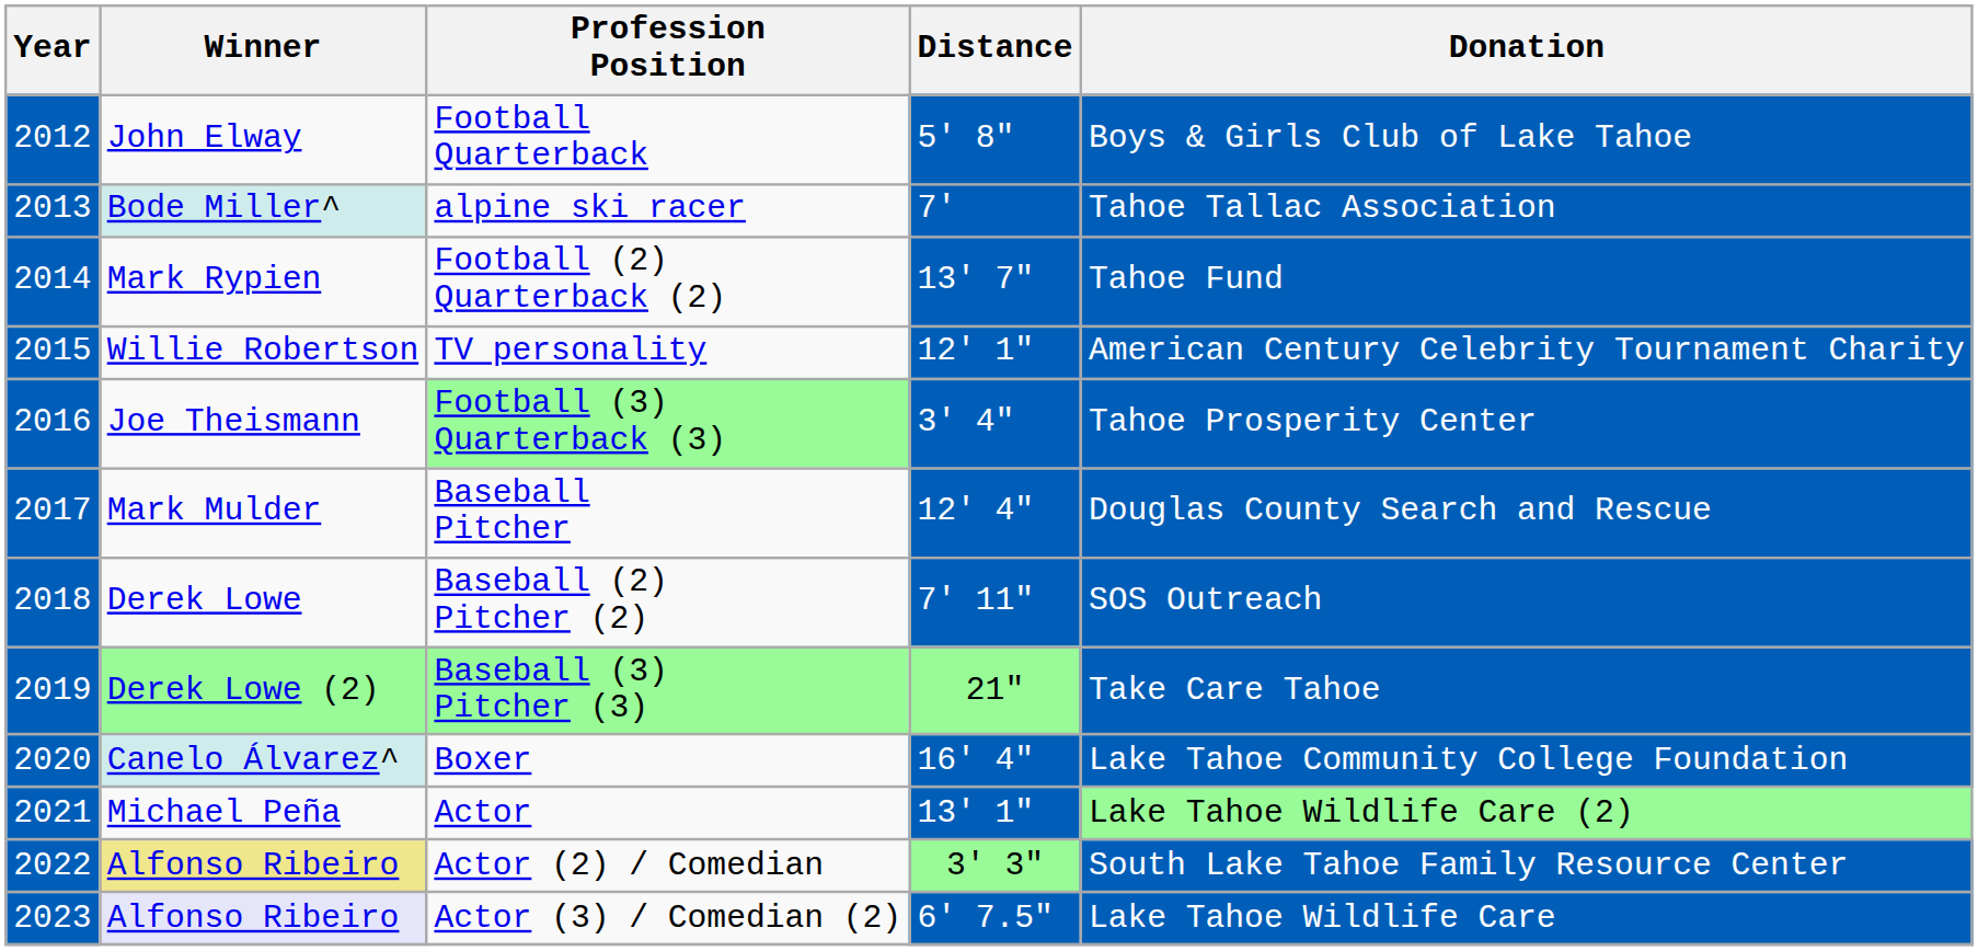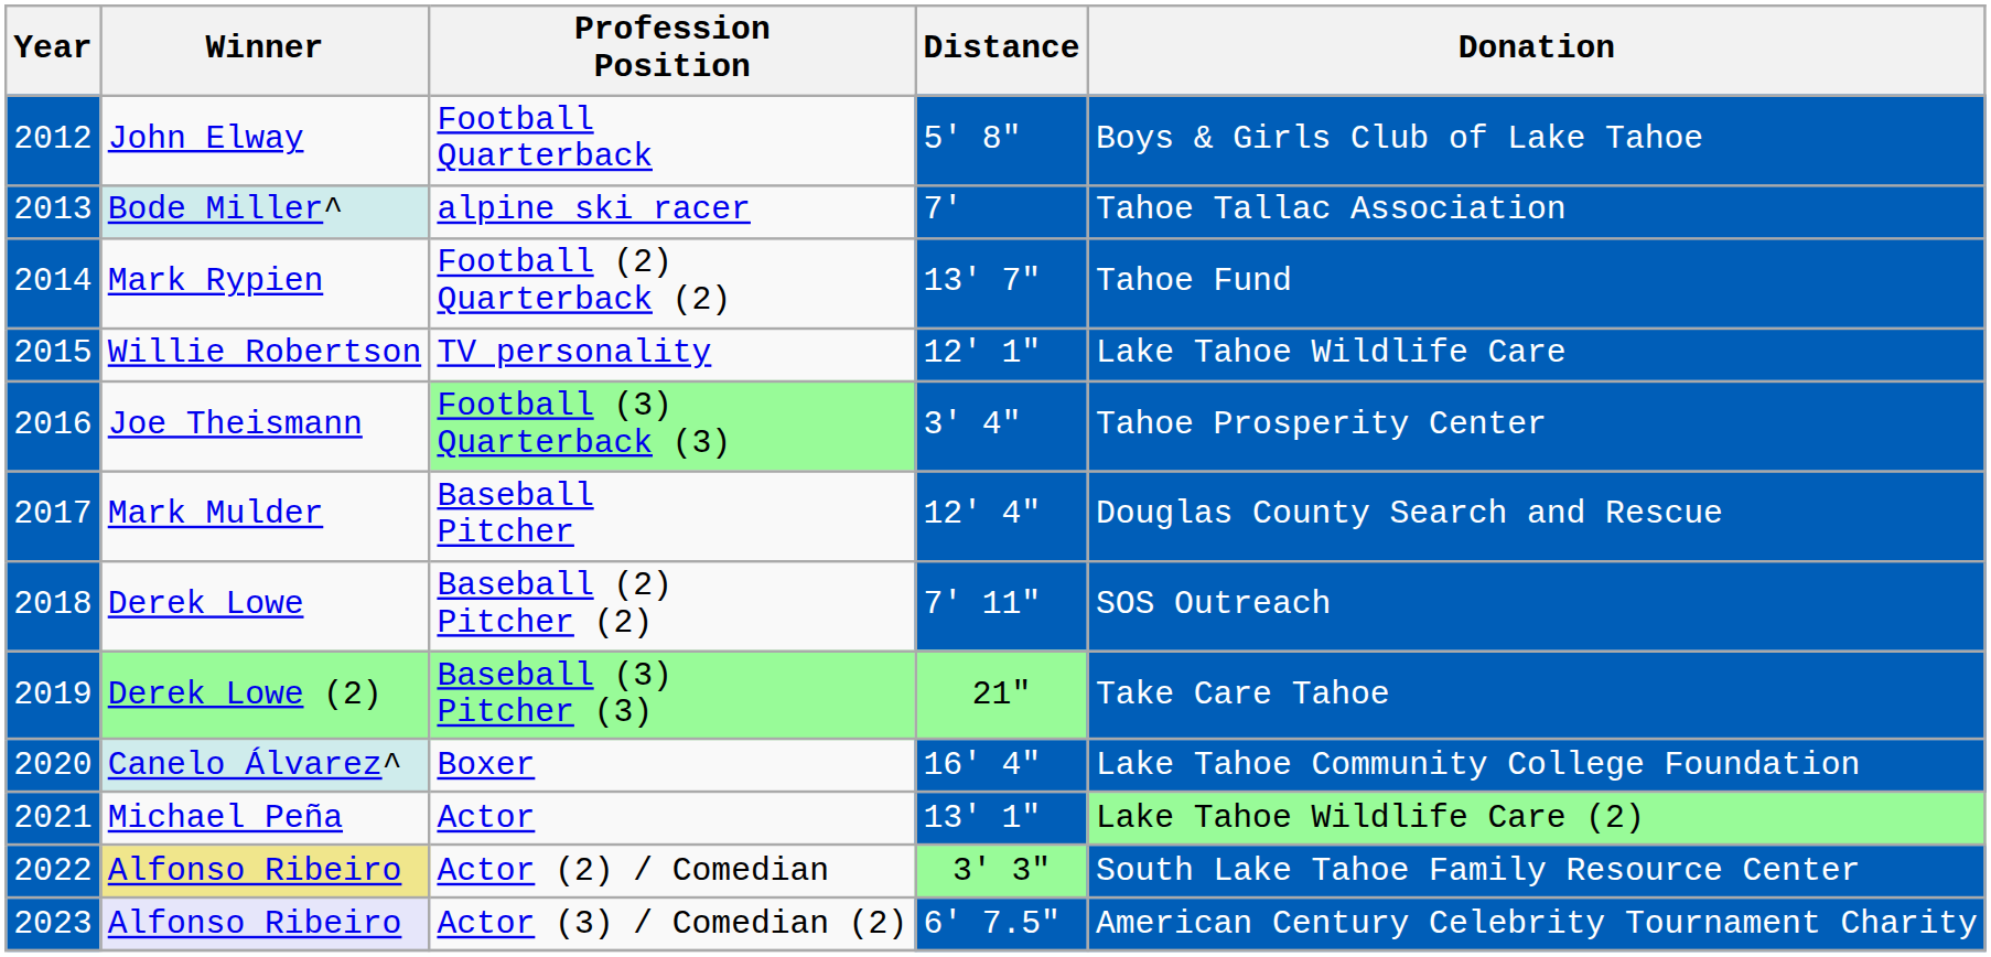TV personality | Donation: American Century Celebrity Tournament Charity -> Lake Tahoe Wildlife Care
Actor (3) / Comedian (2) | Donation: Lake Tahoe Wildlife Care -> American Century Celebrity Tournament Charity
